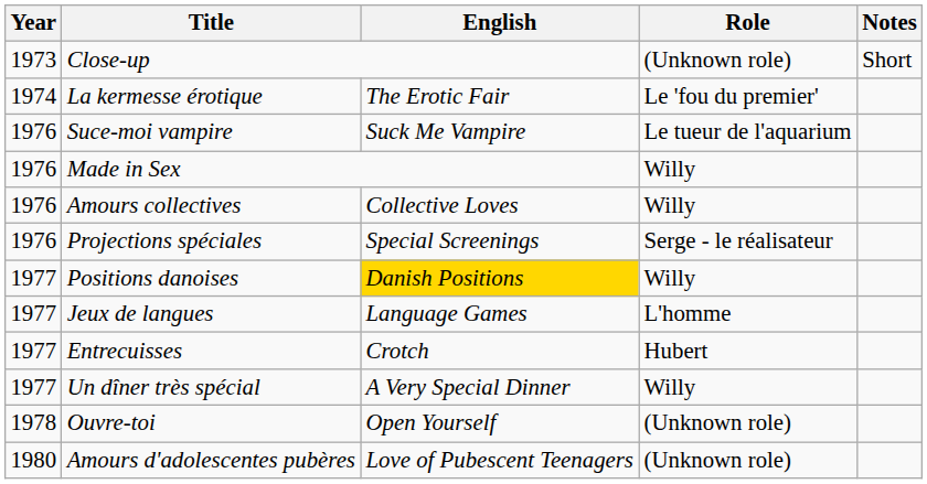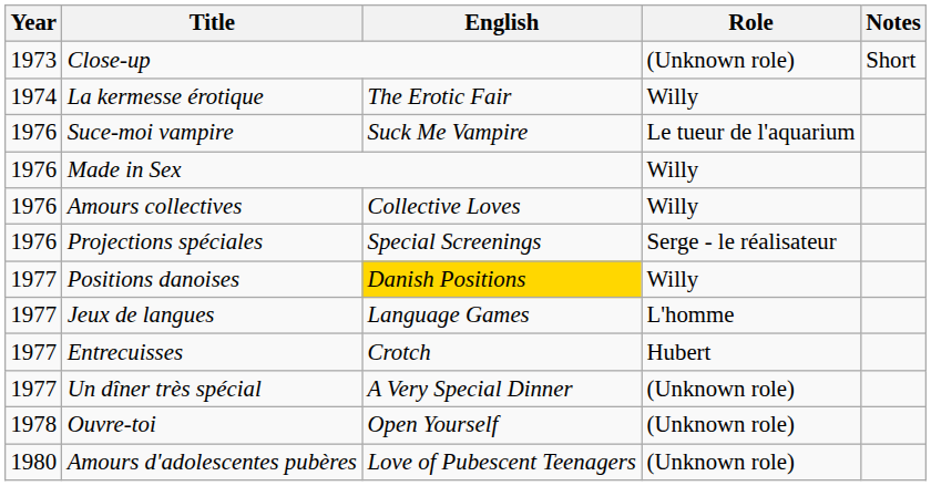La kermesse érotique | Role: Le 'fou du premier' -> Willy
Un dîner très spécial | Role: Willy -> (Unknown role)
